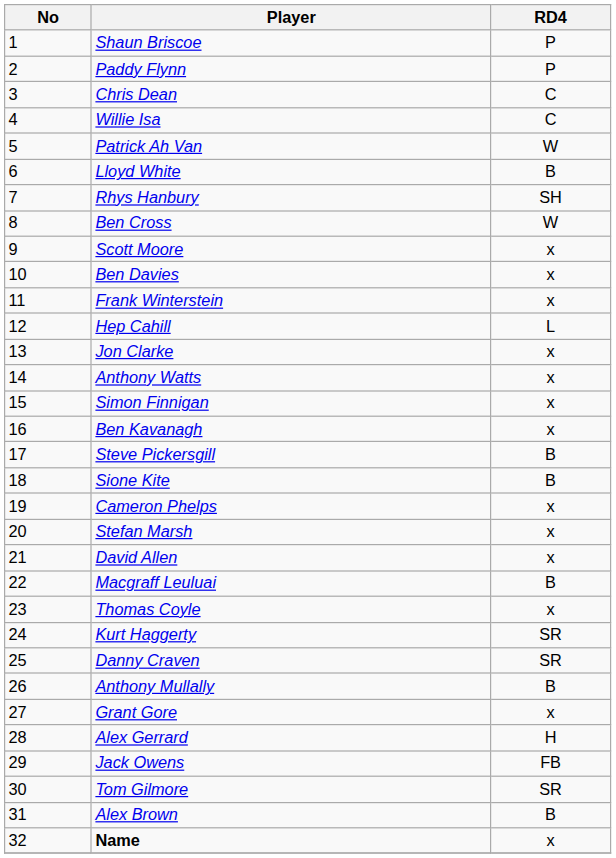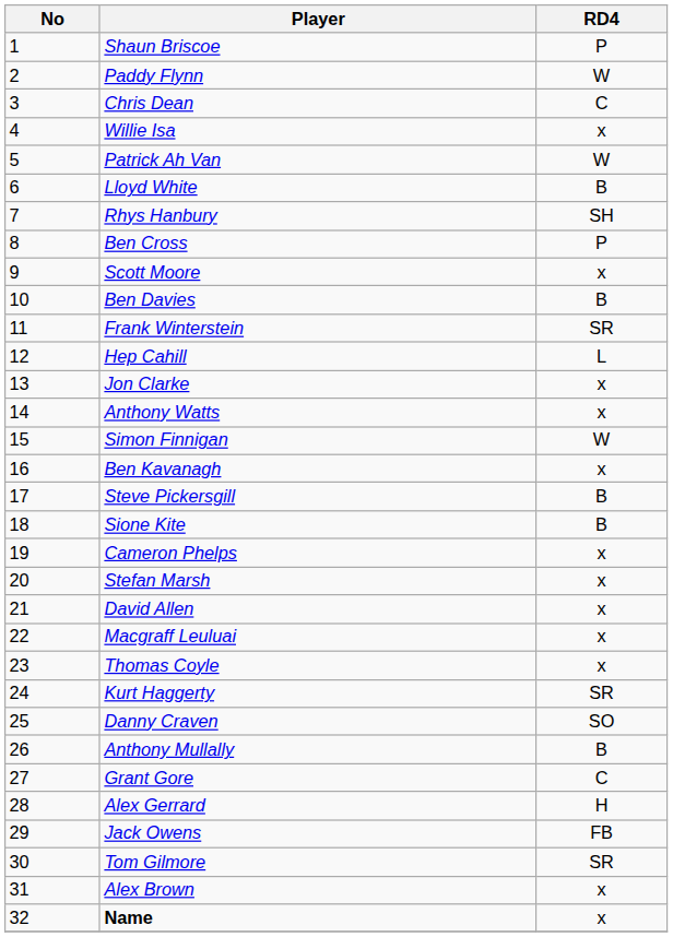Paddy Flynn | RD4: P -> W
Willie Isa | RD4: C -> x
Ben Cross | RD4: W -> P
Ben Davies | RD4: x -> B
Frank Winterstein | RD4: x -> SR
Simon Finnigan | RD4: x -> W
Macgraff Leuluai | RD4: B -> x
Danny Craven | RD4: SR -> SO
Grant Gore | RD4: x -> C
Alex Brown | RD4: B -> x
